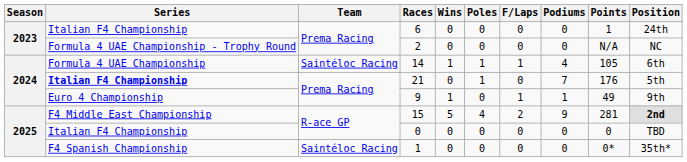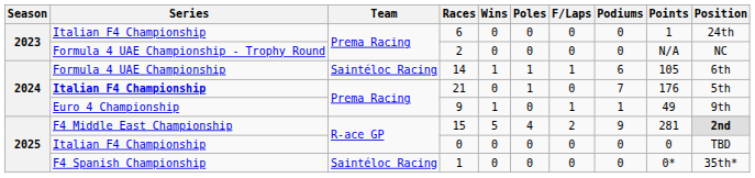14 | Podiums: 4 -> 6
